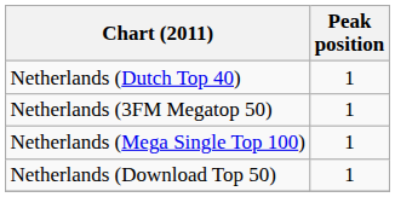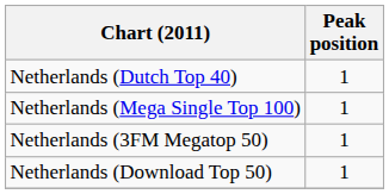rows swapped: Netherlands (Mega Single Top 100) <-> Netherlands (3FM Megatop 50)
